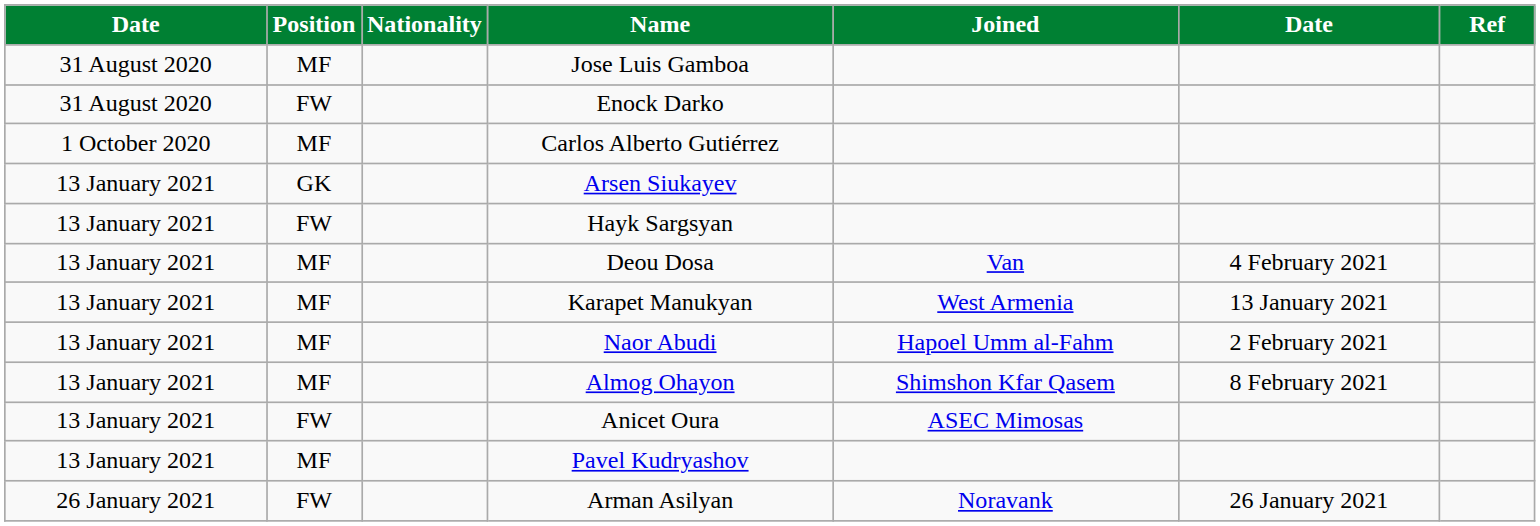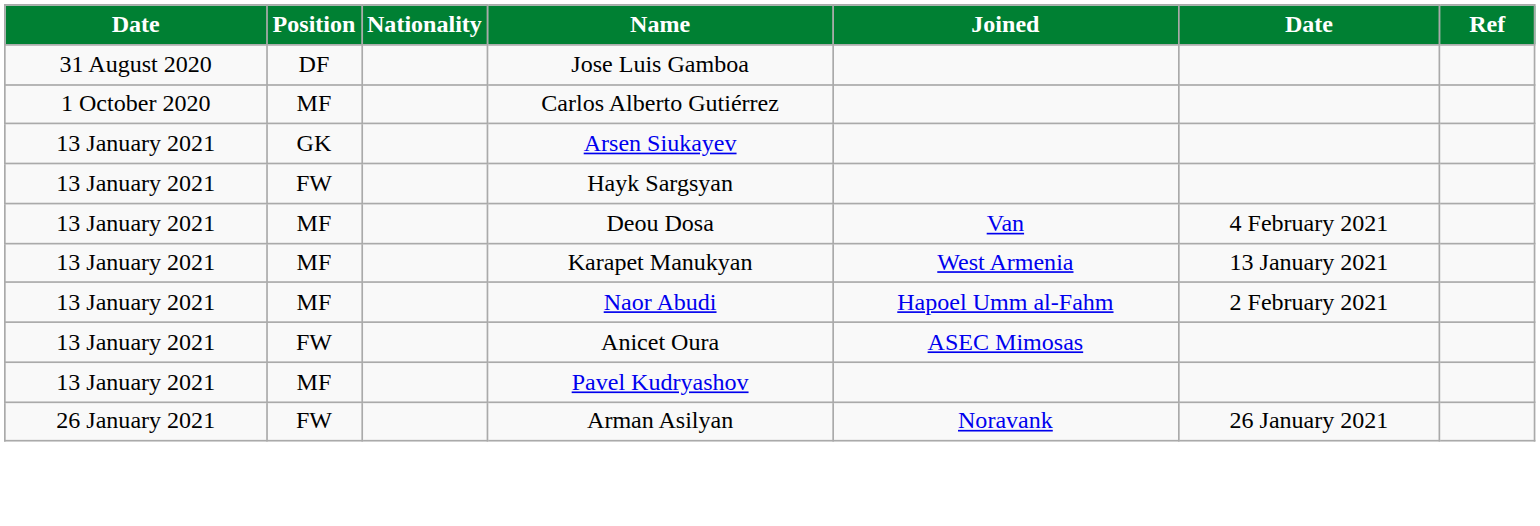Jose Luis Gamboa | Position: MF -> DF
- row: 31 August 2020 | FW | Enock Darko
- row: 13 January 2021 | MF | Almog Ohayon | Shimshon Kfar Qasem | 8 February 2021
